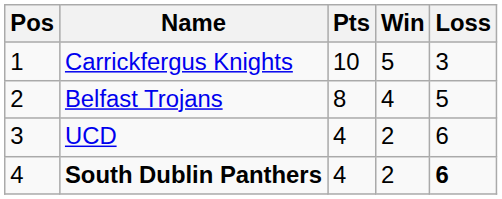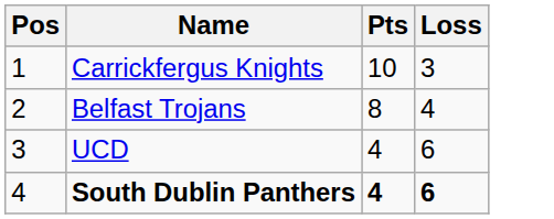- column: Win | 5 | 4 | 2 | 2
Belfast Trojans | Loss: 5 -> 4
South Dublin Panthers | Pts: normal -> bold
